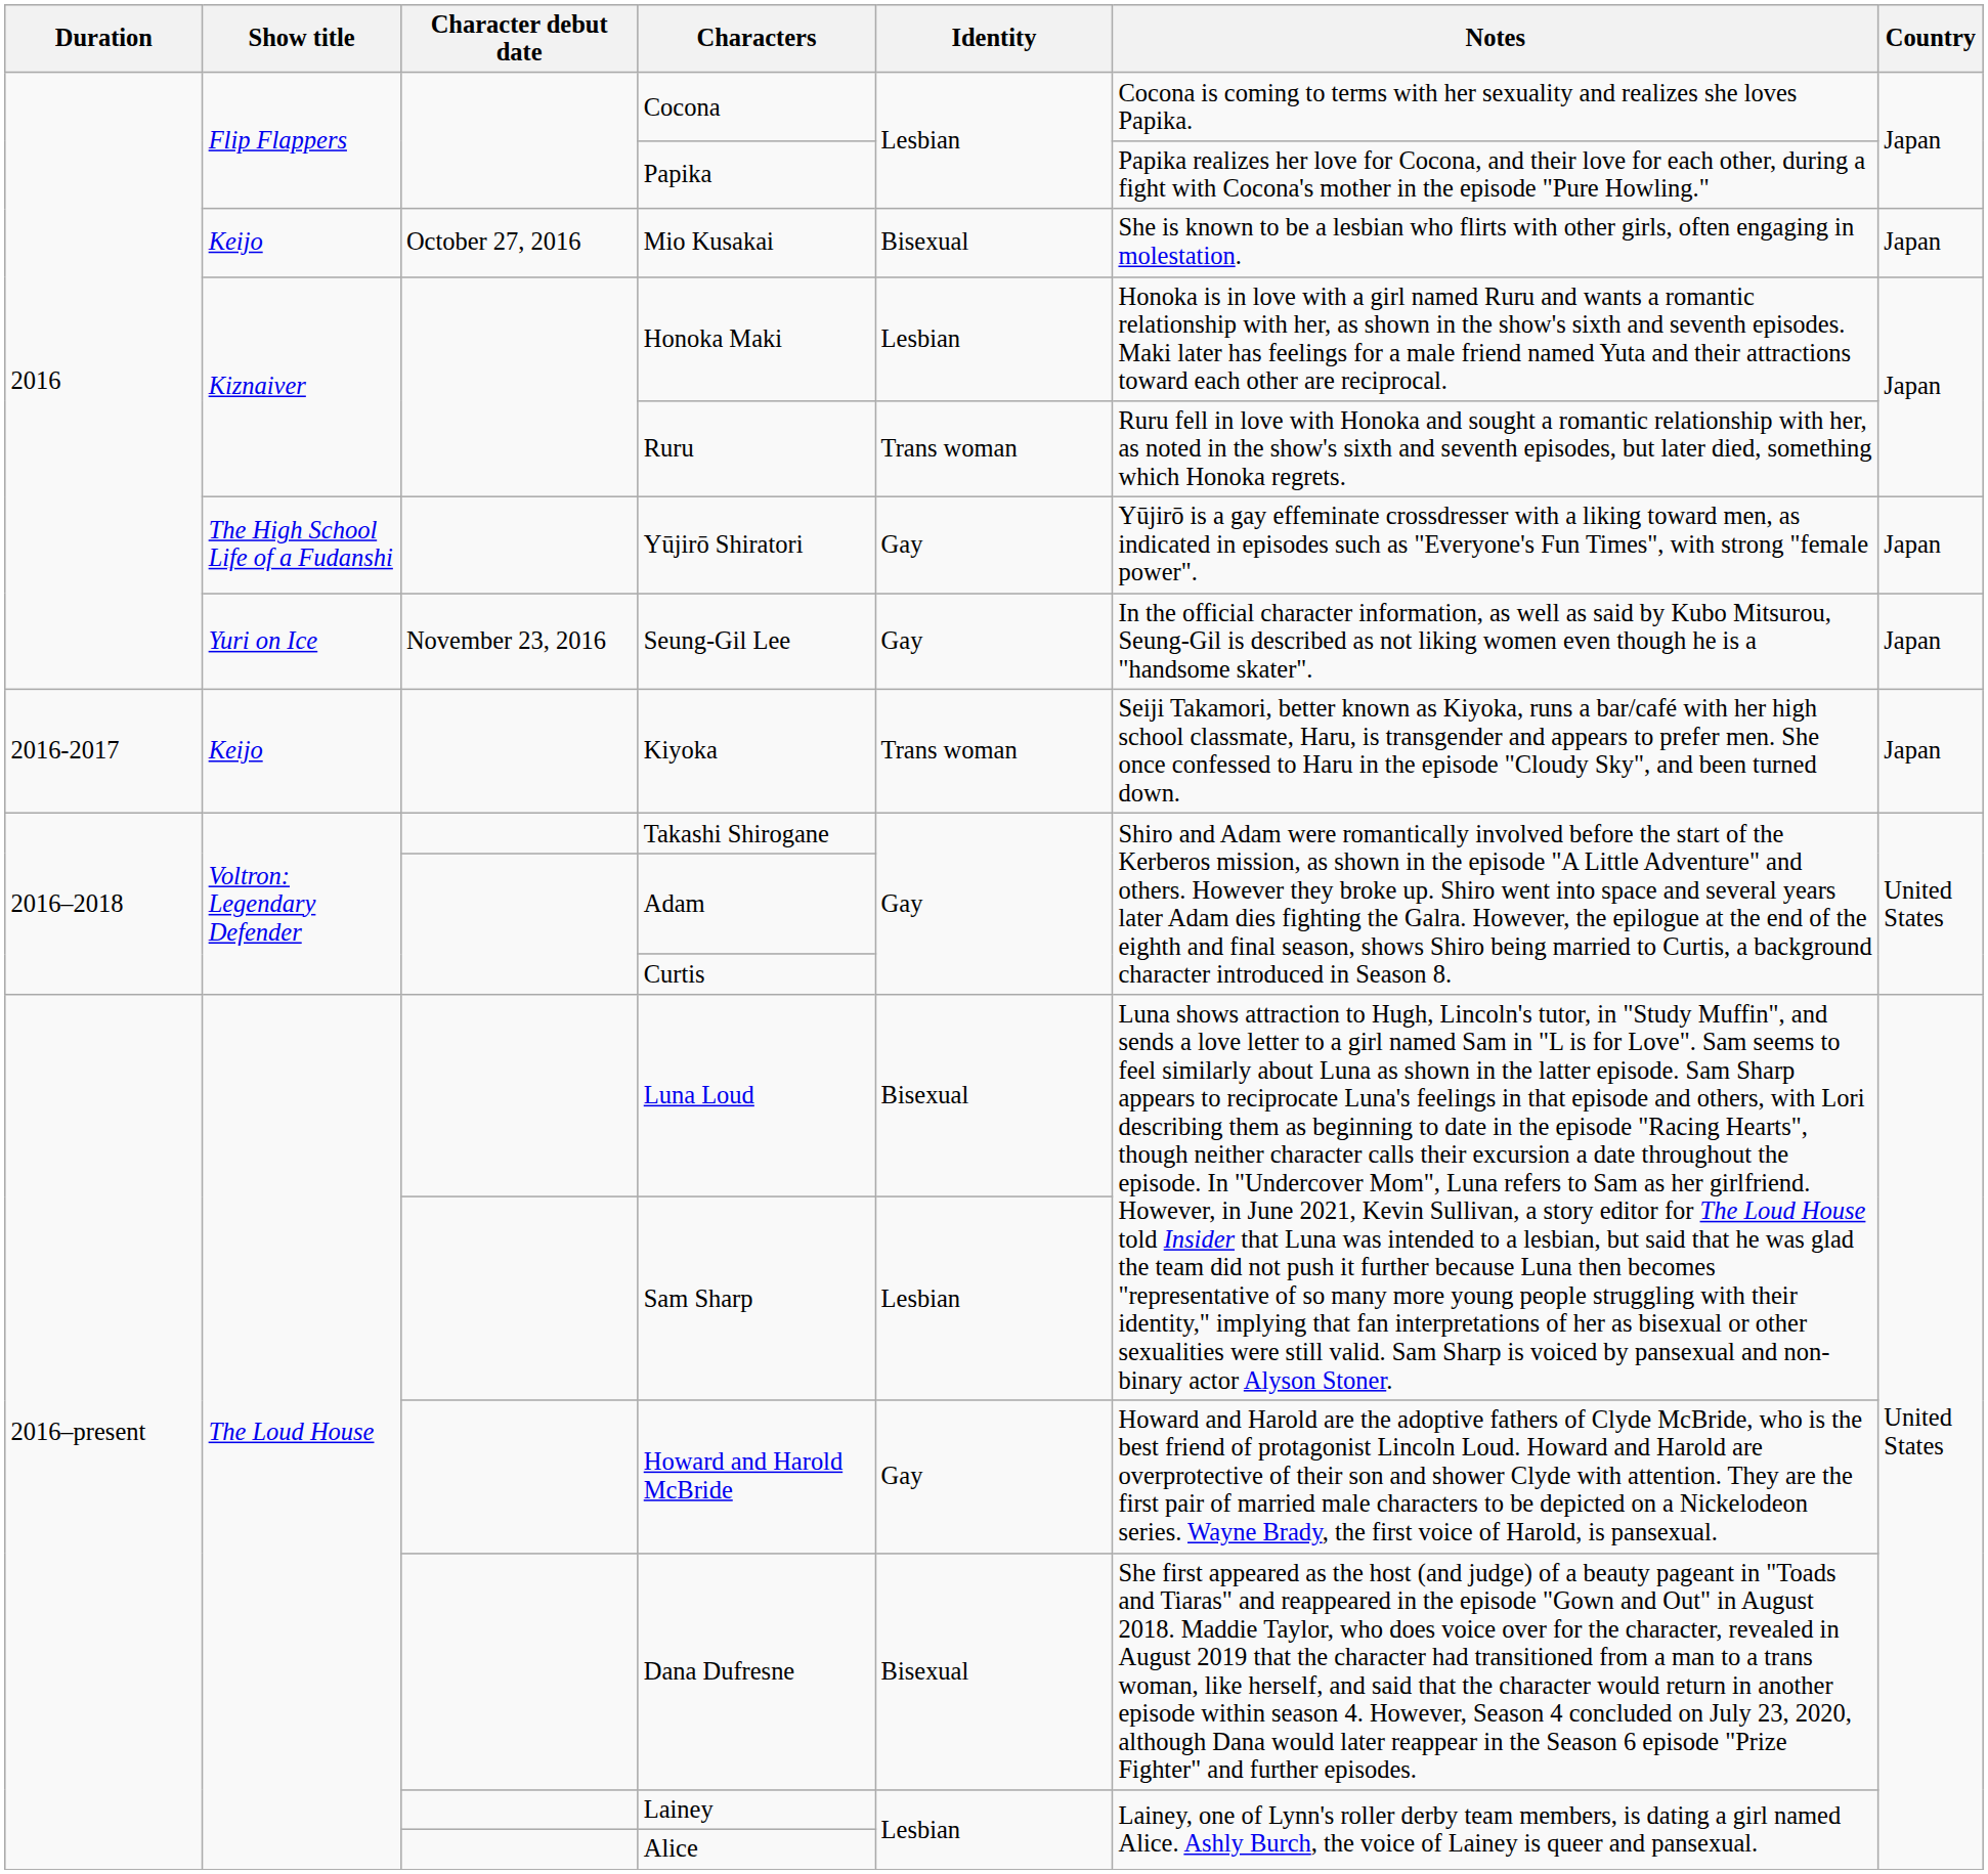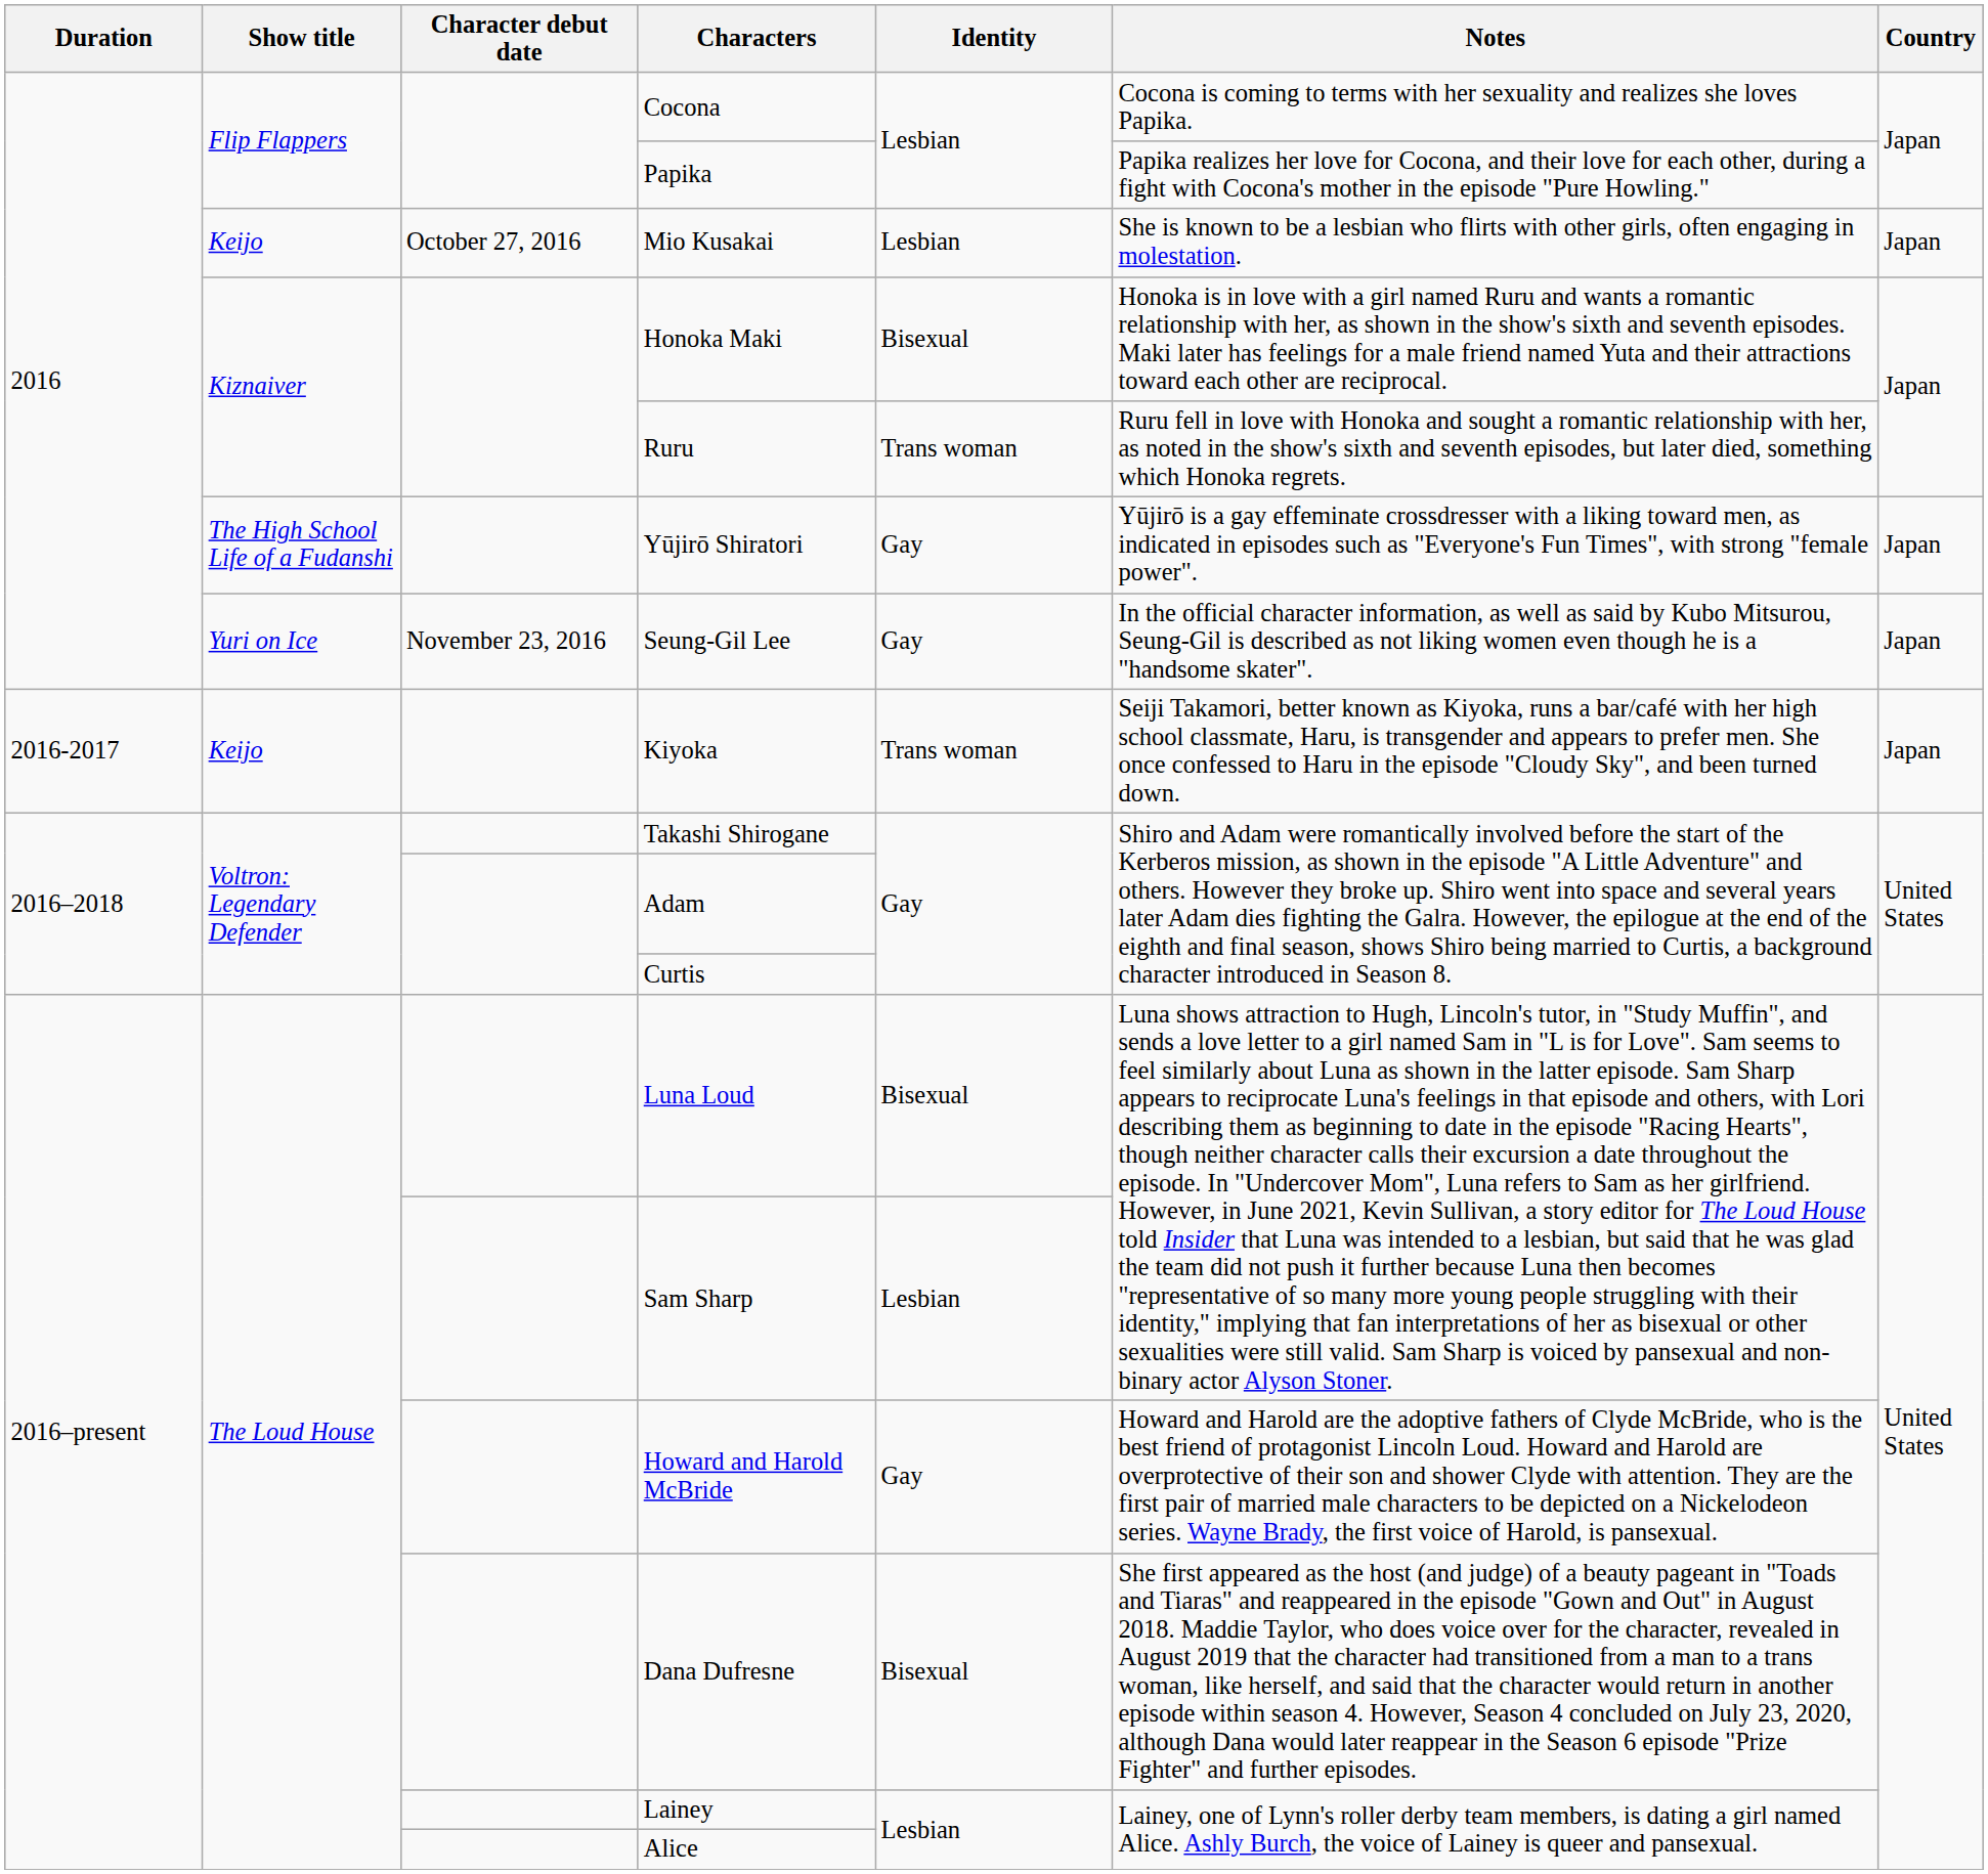Mio Kusakai | Identity: Bisexual -> Lesbian
Honoka Maki | Identity: Lesbian -> Bisexual
